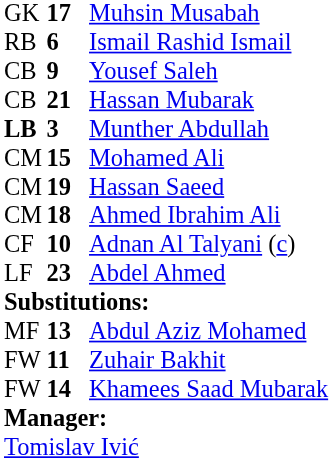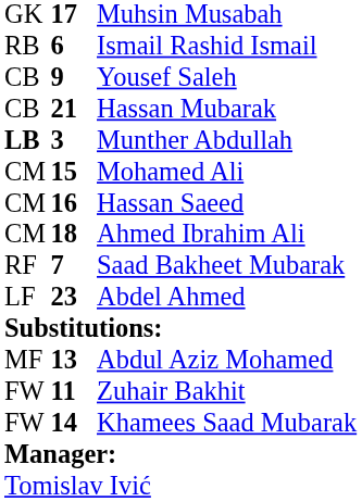Hassan Saeed | column 2: 19 -> 16
+ row: RF | 7 | Saad Bakheet Mubarak
- row: CF | 10 | Adnan Al Talyani (c)
